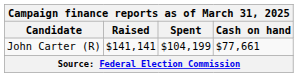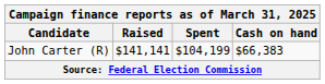John Carter (R) | Cash on hand: $77,661 -> $66,383
